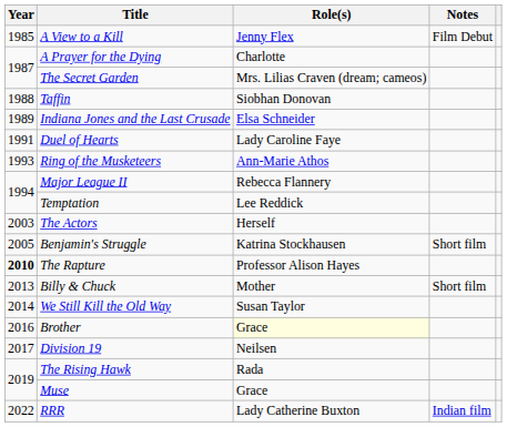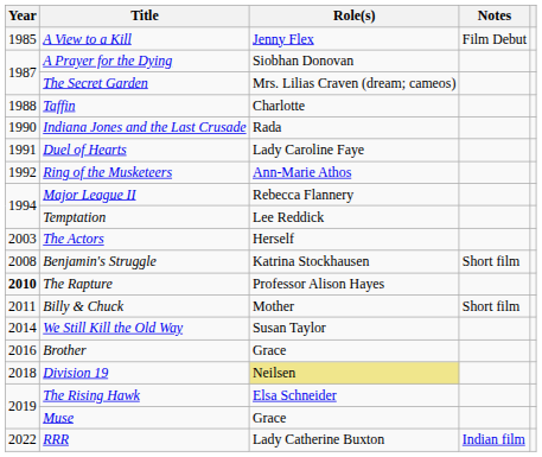A Prayer for the Dying | Role(s): Charlotte -> Siobhan Donovan
Taffin | Role(s): Siobhan Donovan -> Charlotte
Indiana Jones and the Last Crusade | Year: 1989 -> 1990
Indiana Jones and the Last Crusade | Role(s): Elsa Schneider -> Rada
Ring of the Musketeers | Year: 1993 -> 1992
Benjamin's Struggle | Year: 2005 -> 2008
Billy & Chuck | Year: 2013 -> 2011
Brother | Role(s): lightyellow background -> no background
Division 19 | Year: 2017 -> 2018
Division 19 | Role(s): no background -> khaki background
The Rising Hawk | Role(s): Rada -> Elsa Schneider
